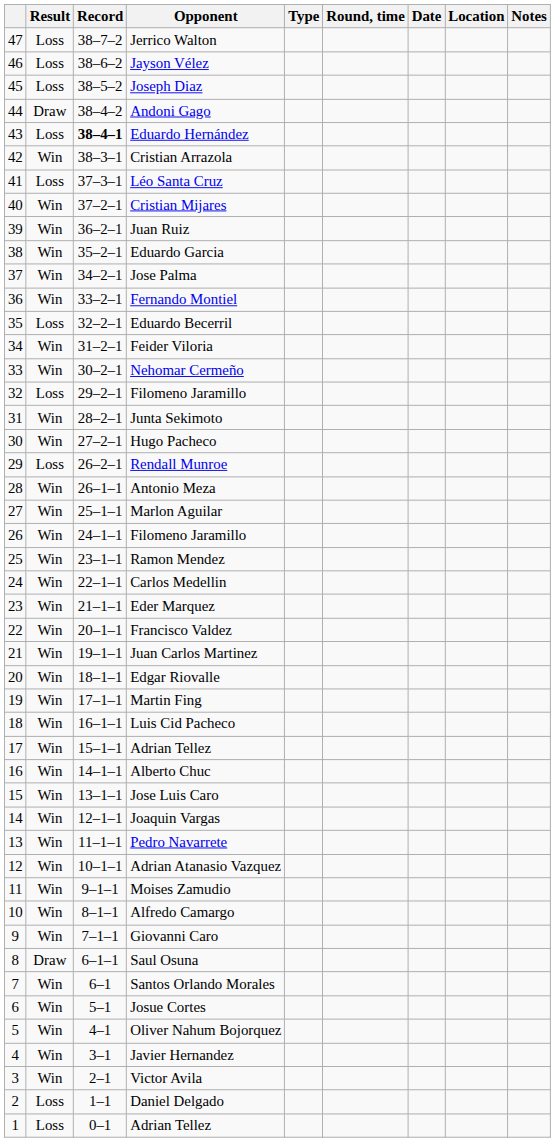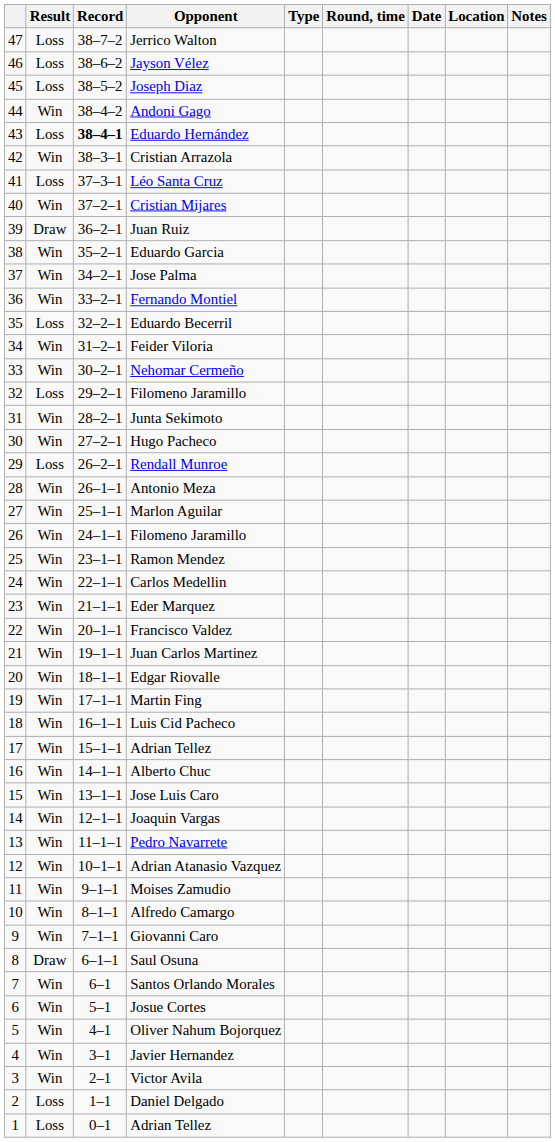Andoni Gago | Result: Draw -> Win
Juan Ruiz | Result: Win -> Draw
